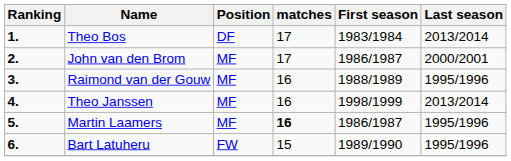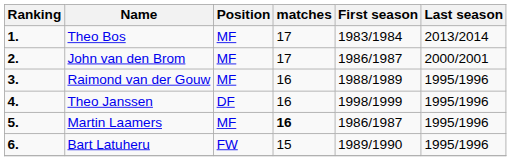Theo Bos | Position: DF -> MF
Theo Janssen | Position: MF -> DF
Theo Janssen | Last season: 2013/2014 -> 1995/1996
